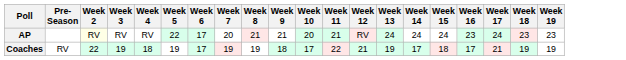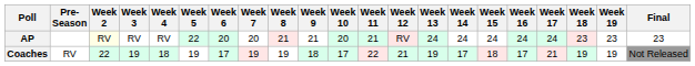+ column: Final | 23 | Not Released
AP | Week 6: 17 -> 20
AP | Week 16: 23 -> 24
